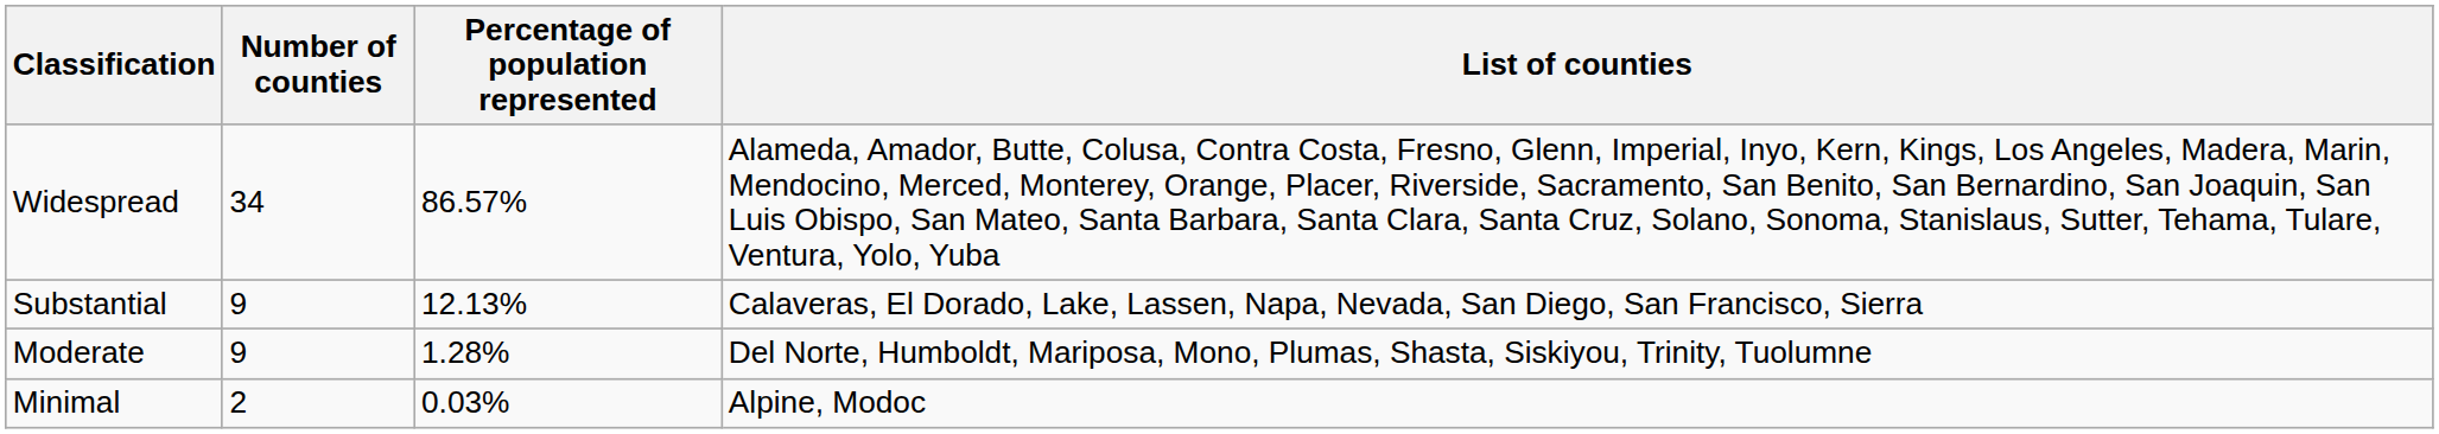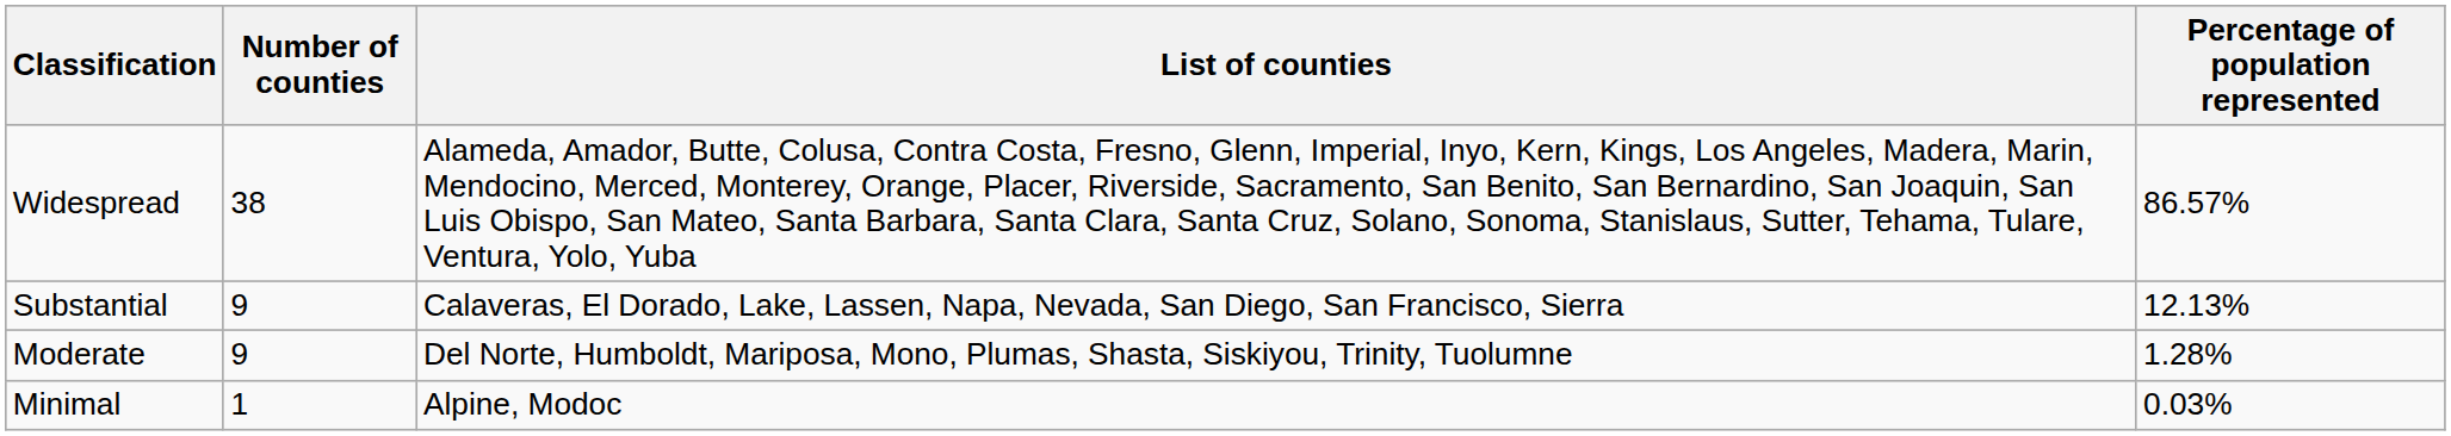columns swapped: Percentage of population represented <-> List of counties
Widespread | Number of counties: 34 -> 38
Minimal | Number of counties: 2 -> 1
